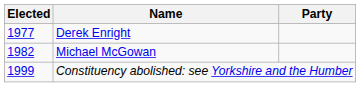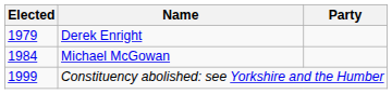Derek Enright | Elected: 1977 -> 1979
Michael McGowan | Elected: 1982 -> 1984
